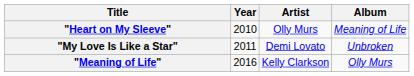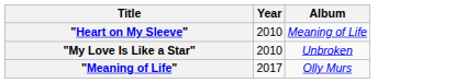- column: Artist | Olly Murs | Demi Lovato | Kelly Clarkson
"My Love Is Like a Star" | Year: 2011 -> 2010
"Meaning of Life" | Year: 2016 -> 2017
